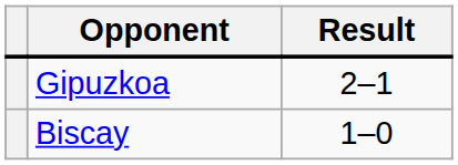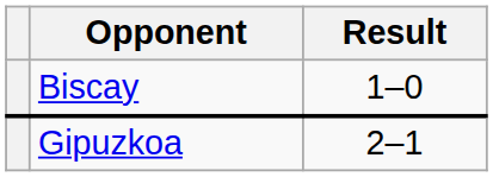rows swapped: Gipuzkoa <-> Biscay
